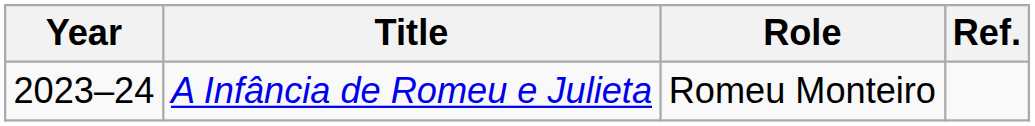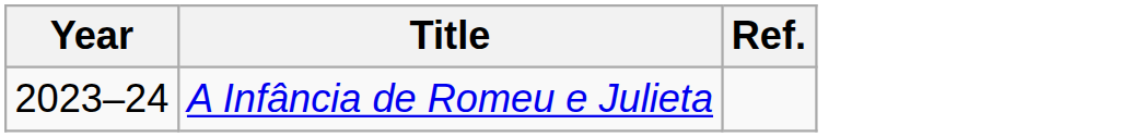- column: Role | Romeu Monteiro
